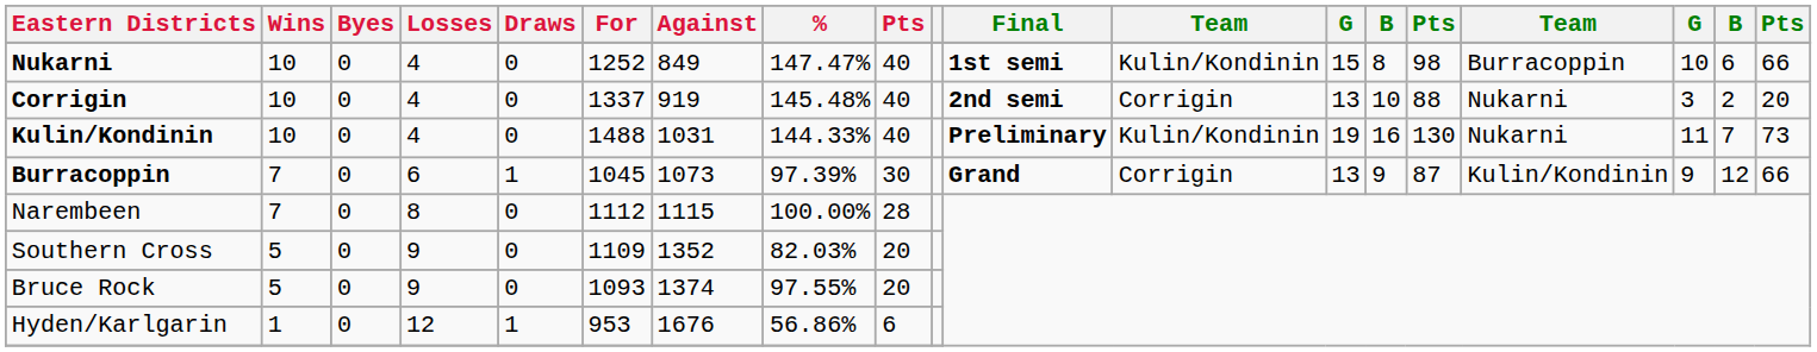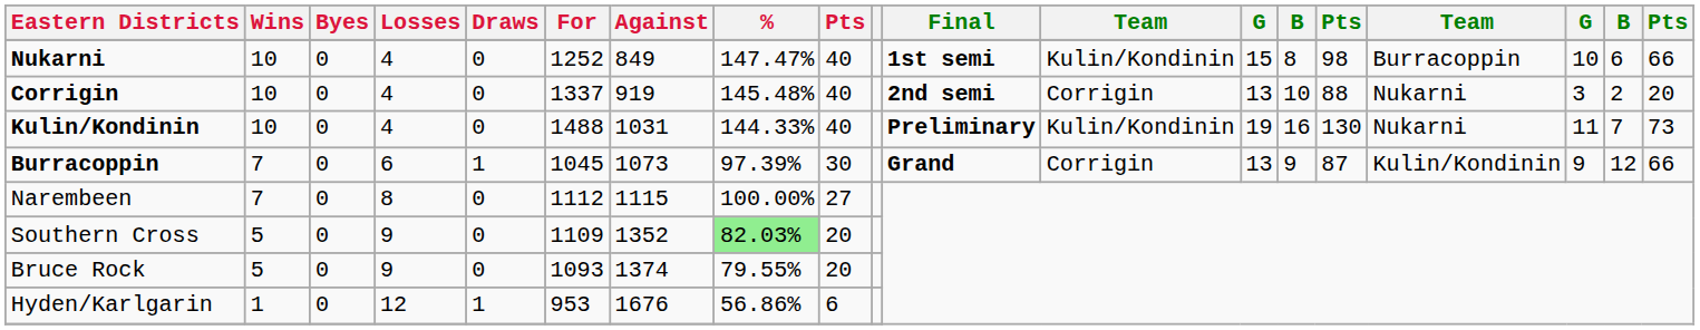Narembeen | column 9: 28 -> 27
Southern Cross | %: no background -> lightgreen background
Bruce Rock | %: 97.55% -> 79.55%
